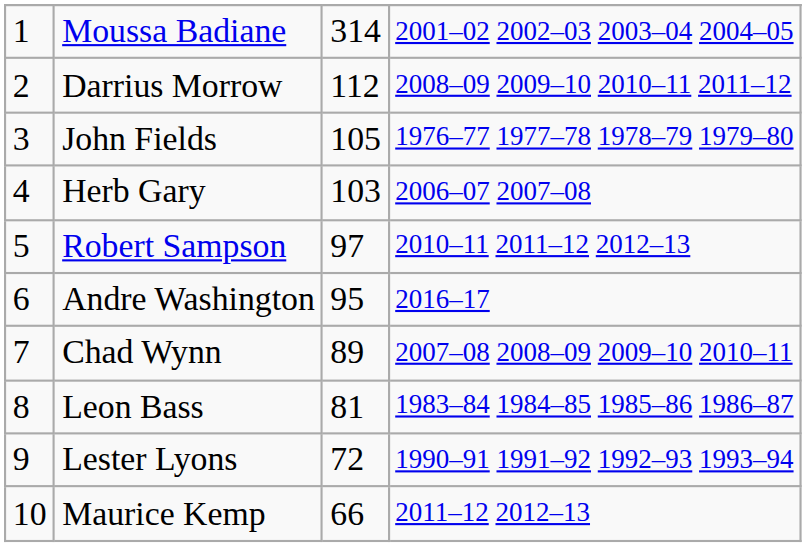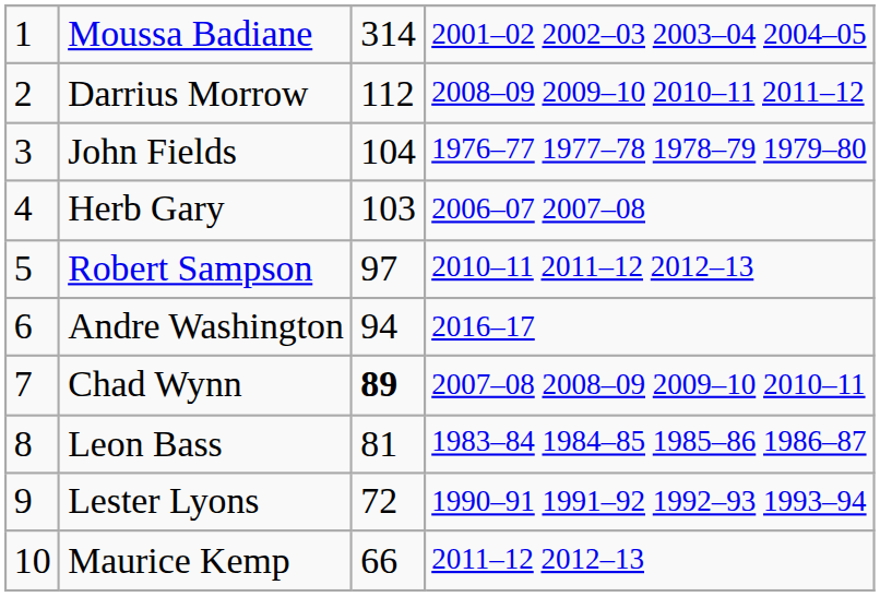John Fields | column 3: 105 -> 104
Andre Washington | column 3: 95 -> 94
Chad Wynn | column 3: normal -> bold
